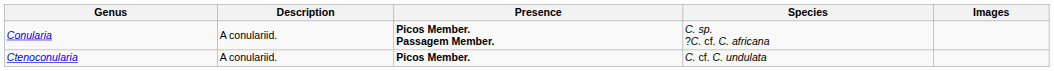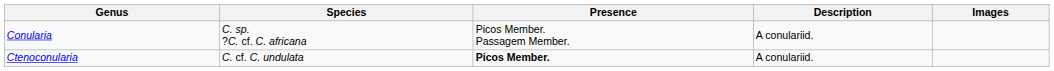columns swapped: Species <-> Description
Conularia | Presence: bold -> normal
